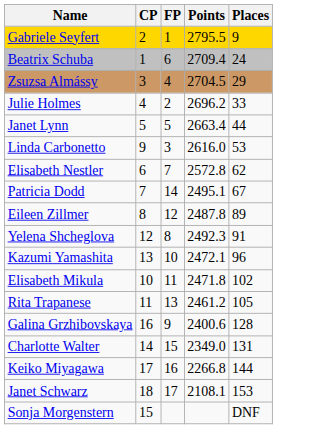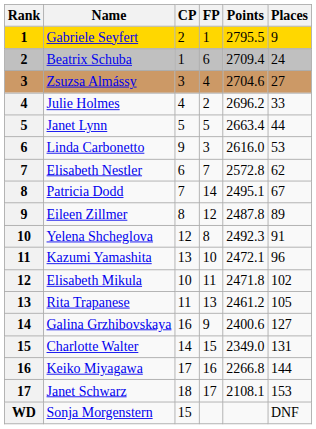+ column: Rank | 1 | 2 | 3 | 4 | 5 | 6 | 7 | 8 | 9 | 10 | 11 | 12 | 13 | 14 | 15 | 16 | 17 | WD
Zsuzsa Almássy | Points: 2704.5 -> 2704.6
Zsuzsa Almássy | Places: 29 -> 27
Galina Grzhibovskaya | Places: 128 -> 127
